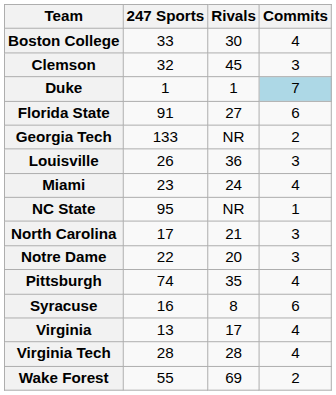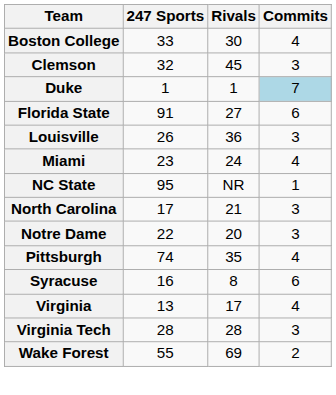- row: Georgia Tech | 133 | NR | 2
Virginia Tech | Commits: 4 -> 3
